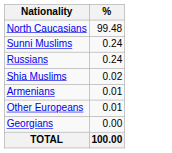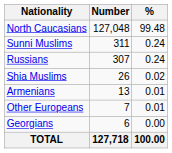+ column: Number | 127,048 | 311 | 307 | 26 | 13 | 7 | 6 | 127,718
